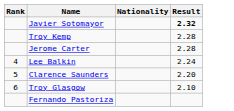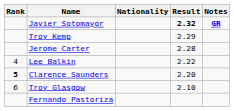+ column: Notes | GR
Troy Kemp | Result: 2.28 -> 2.29
Lee Balkin | Result: 2.24 -> 2.22
Clarence Saunders | Rank: normal -> bold
